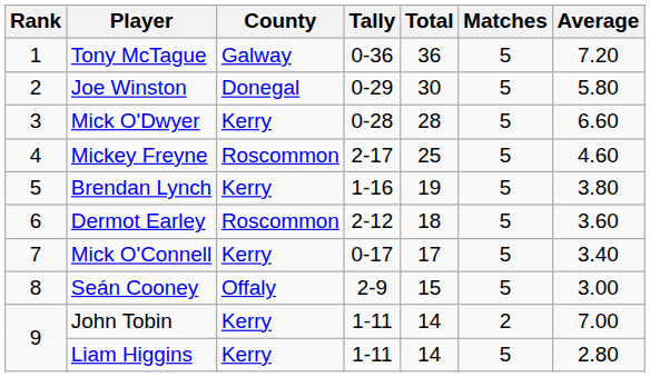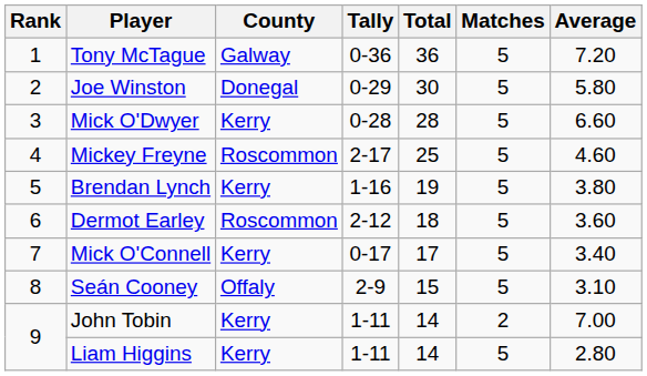Seán Cooney | Average: 3.00 -> 3.10
